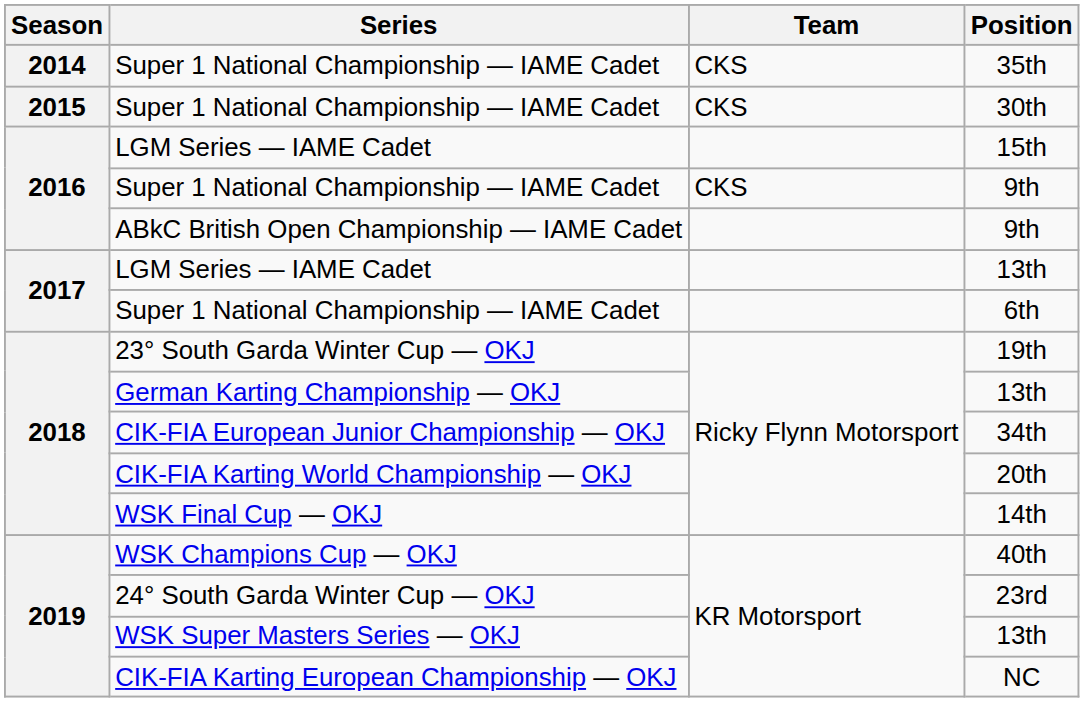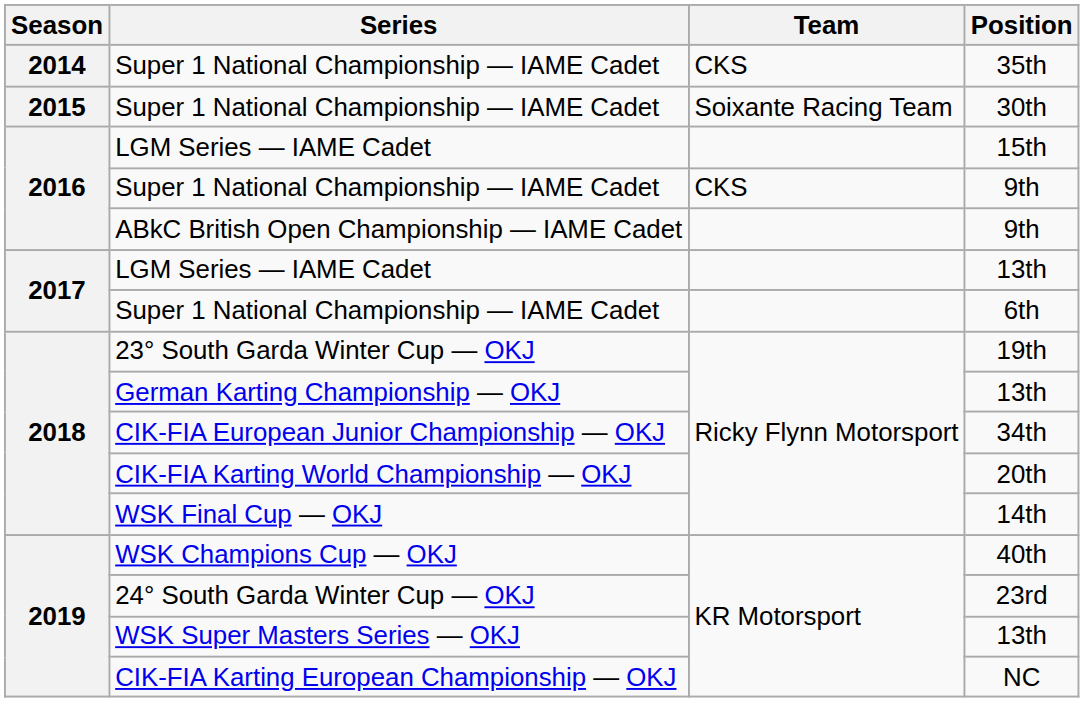30th | Team: CKS -> Soixante Racing Team
